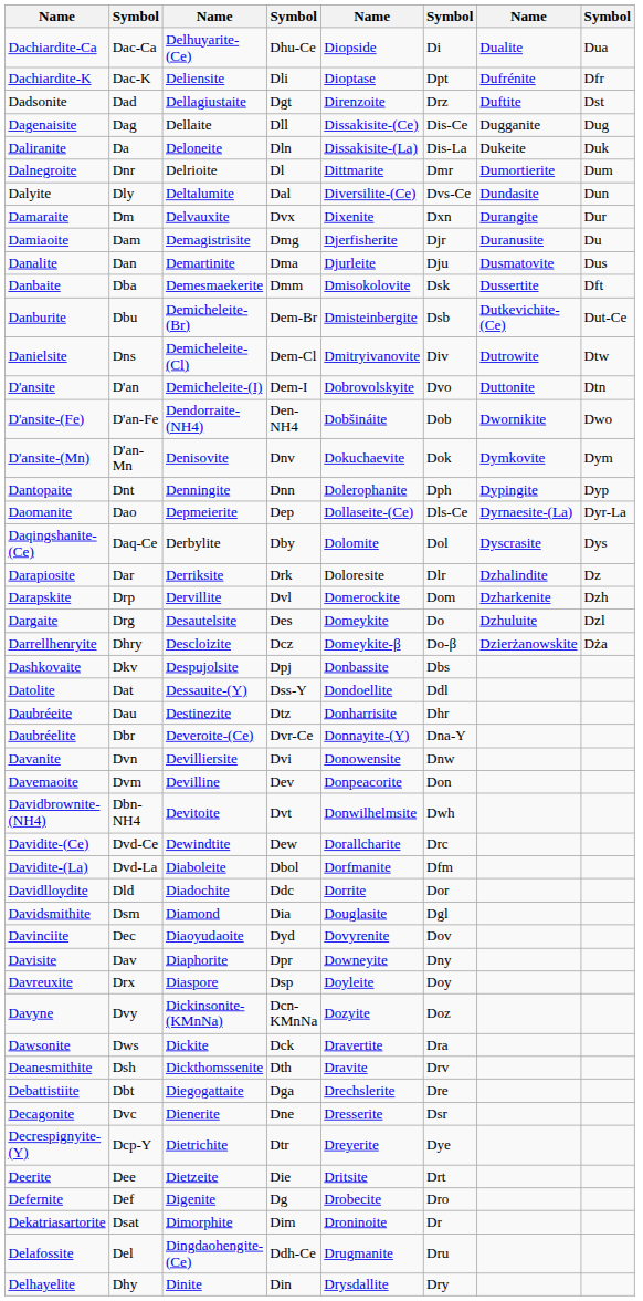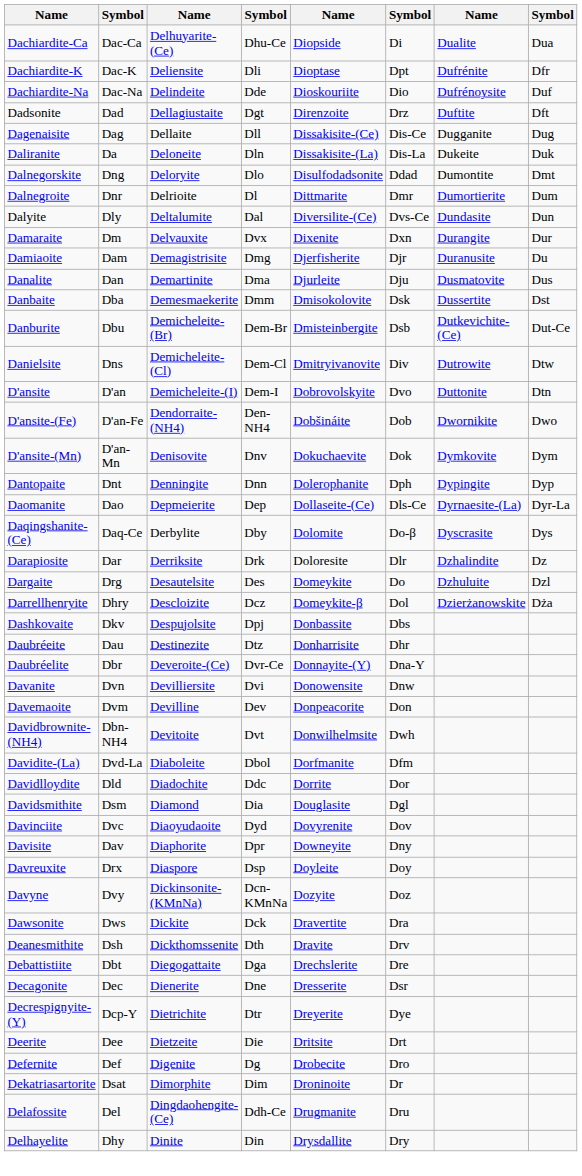+ row: Dachiardite-Na | Dac-Na | Delindeite | Dde | Dioskouriite | Dio | Dufrénoysite | Duf
Dadsonite | column 8: Dst -> Dft
+ row: Dalnegorskite | Dng | Deloryite | Dlo | Disulfodadsonite | Ddad | Dumontite | Dmt
Danbaite | column 8: Dft -> Dst
Daqingshanite-(Ce) | column 6: Dol -> Do-β
- row: Darapskite | Drp | Dervillite | Dvl | Domerockite | Dom | Dzharkenite | Dzh
Darrellhenryite | column 6: Do-β -> Dol
- row: Datolite | Dat | Dessauite-(Y) | Dss-Y | Dondoellite | Ddl
- row: Davidite-(Ce) | Dvd-Ce | Dewindtite | Dew | Dorallcharite | Drc
Davinciite | column 2: Dec -> Dvc
Decagonite | column 2: Dvc -> Dec
